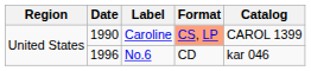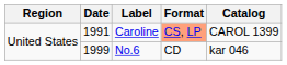Caroline | Date: 1990 -> 1991
No.6 | Date: 1996 -> 1999
